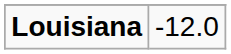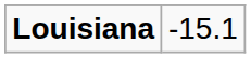Louisiana | column 2: -12.0 -> -15.1
